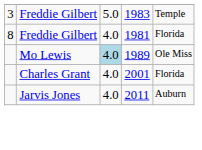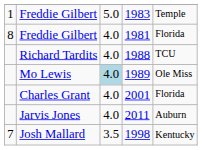1983 | column 1: 3 -> 1
+ row: Richard Tardits | 4.0 | 1988 | TCU
+ row: 7 | Josh Mallard | 3.5 | 1998 | Kentucky
